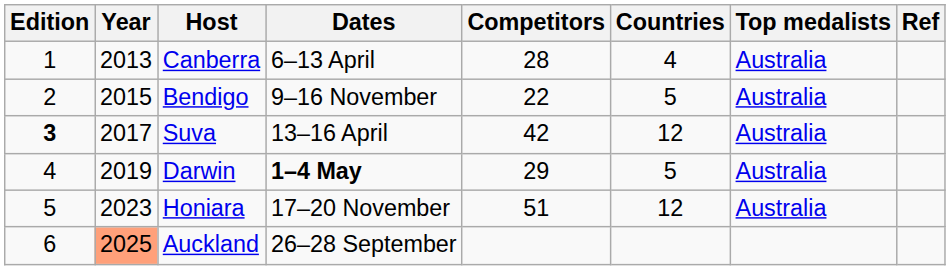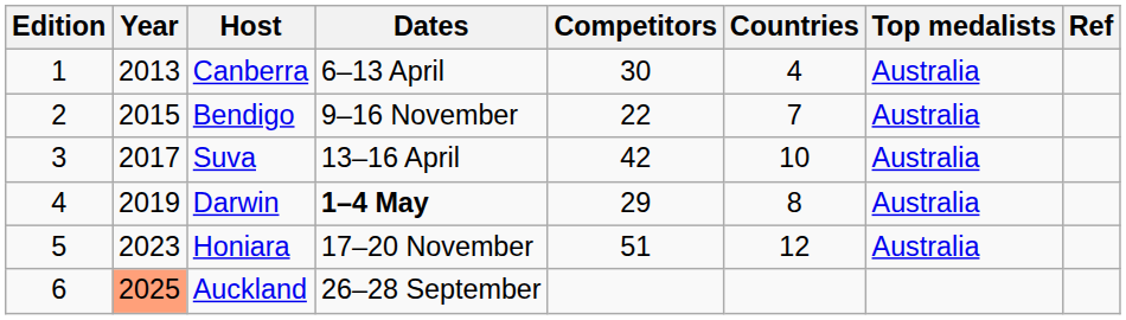Canberra | Competitors: 28 -> 30
Bendigo | Countries: 5 -> 7
Suva | Edition: bold -> normal
Suva | Countries: 12 -> 10
Darwin | Countries: 5 -> 8
